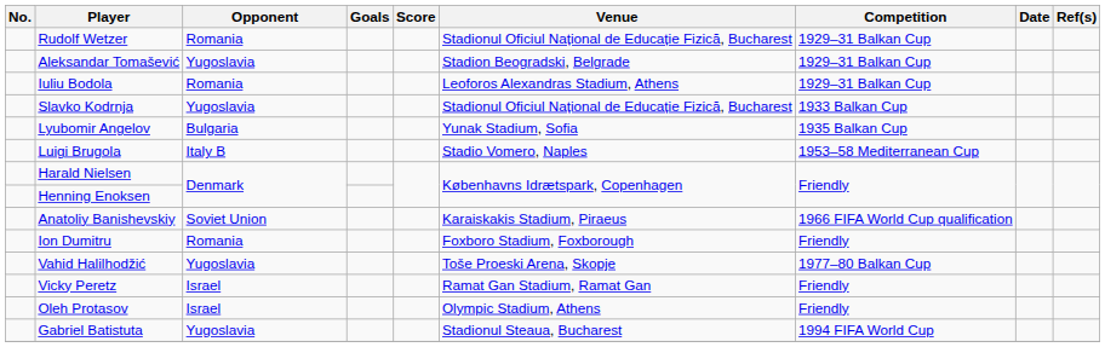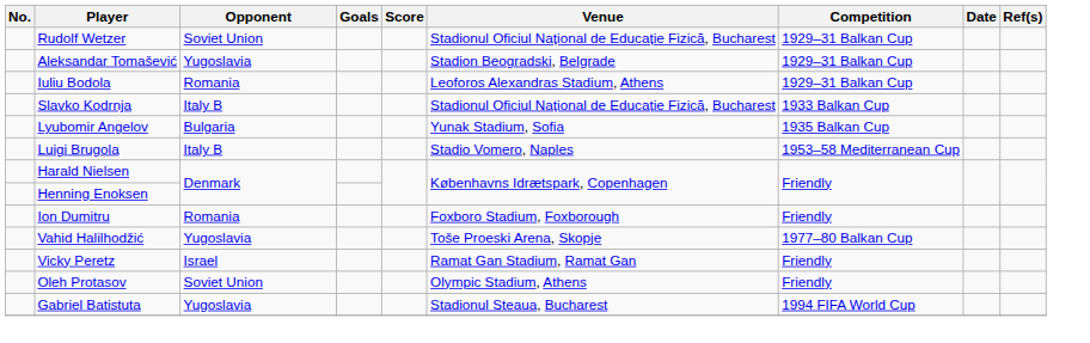Rudolf Wetzer | Opponent: Romania -> Soviet Union
Slavko Kodrnja | Opponent: Yugoslavia -> Italy B
- row: Anatoliy Banishevskiy | Soviet Union | Karaiskakis Stadium, Piraeus | 1966 FIFA World Cup qualification
Oleh Protasov | Opponent: Israel -> Soviet Union
